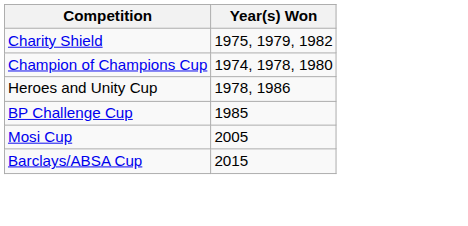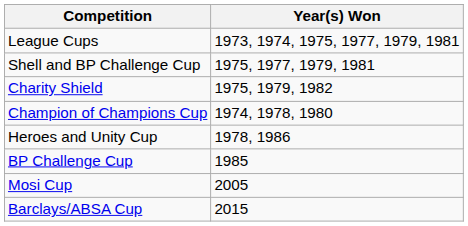+ row: League Cups | 1973, 1974, 1975, 1977, 1979, 1981
+ row: Shell and BP Challenge Cup | 1975, 1977, 1979, 1981
